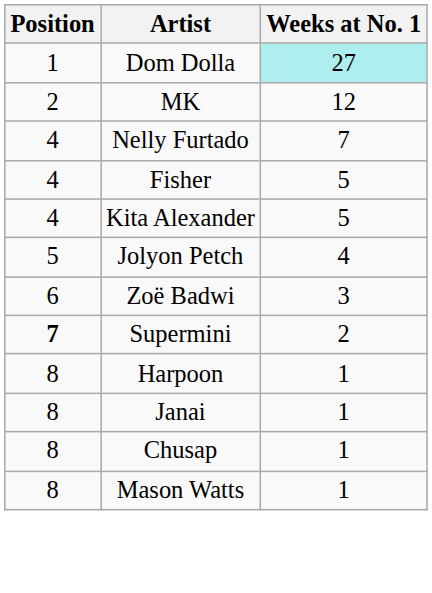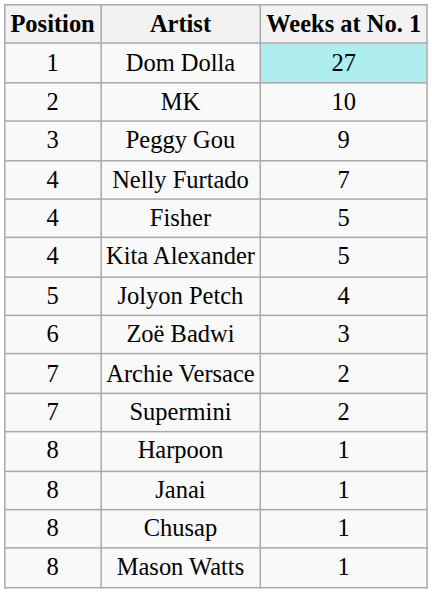MK | Weeks at No. 1: 12 -> 10
+ row: 3 | Peggy Gou | 9
+ row: 7 | Archie Versace | 2
Supermini | Position: bold -> normal
